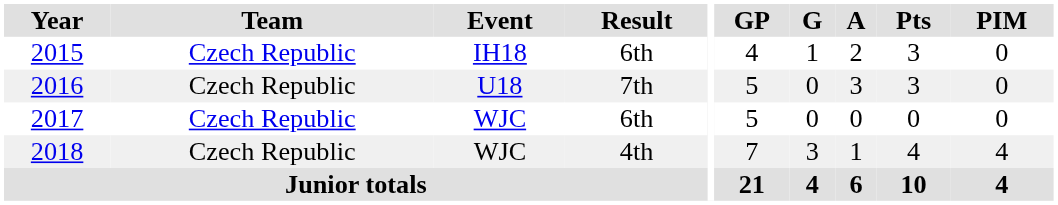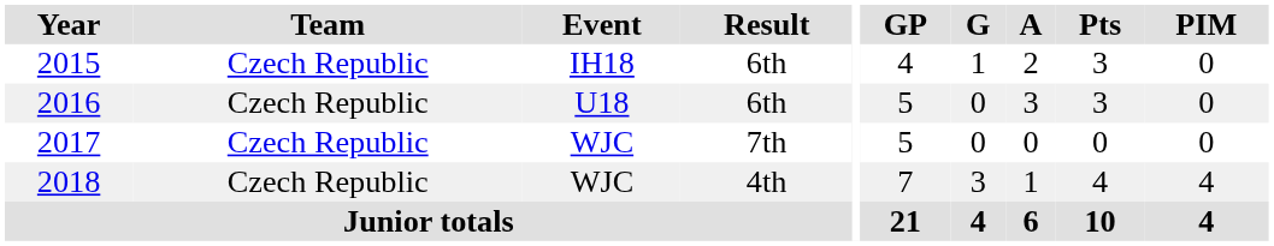2016 | Result: 7th -> 6th
2017 | Result: 6th -> 7th
